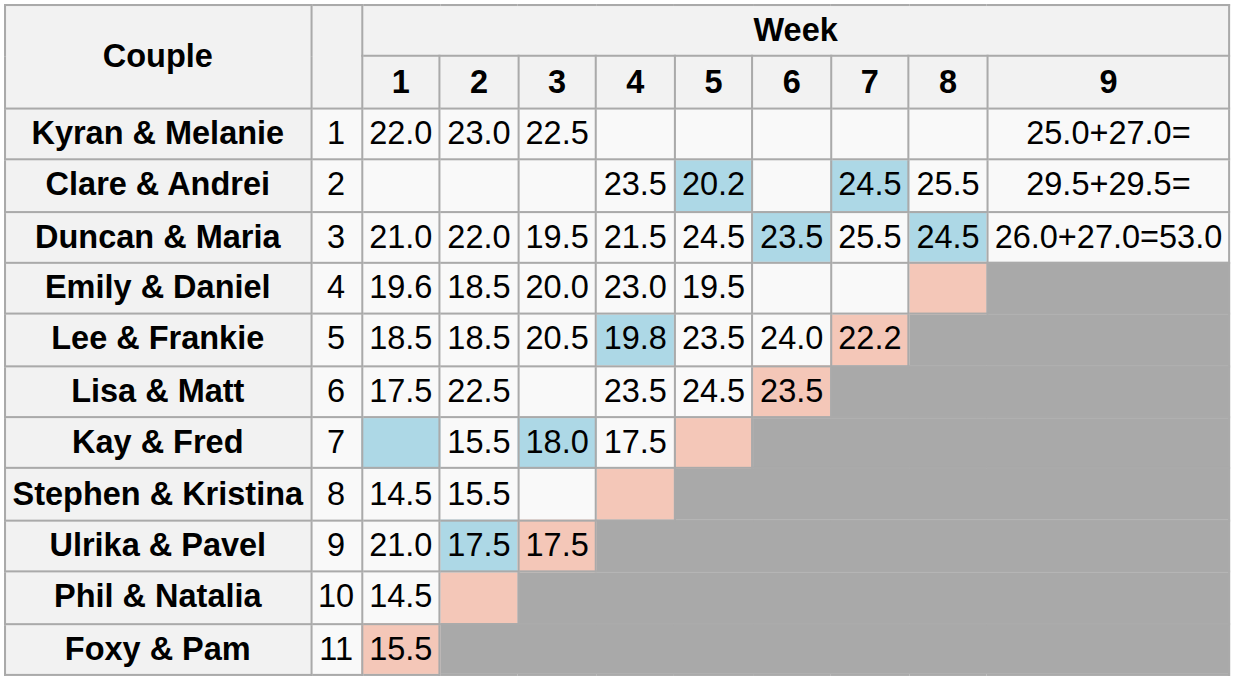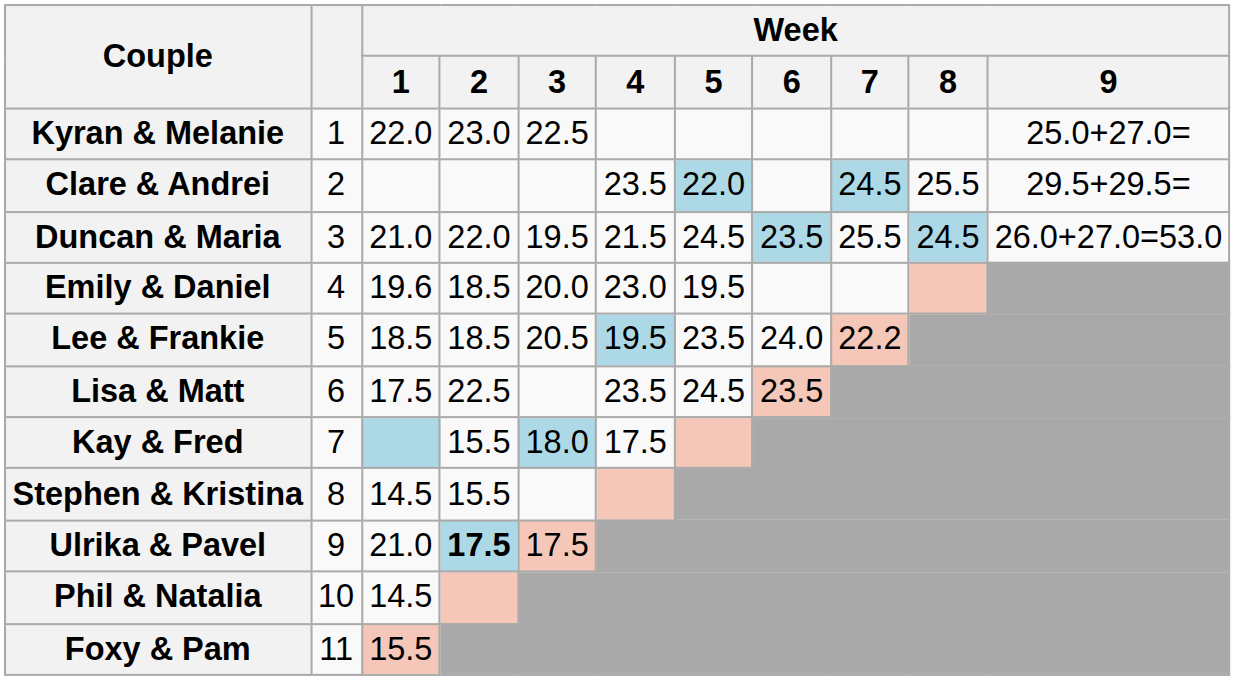Clare & Andrei | Week / 5: 20.2 -> 22.0
Lee & Frankie | Week / 4: 19.8 -> 19.5
Ulrika & Pavel | Week / 2: normal -> bold
